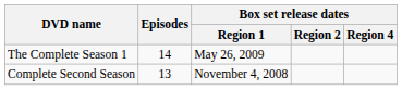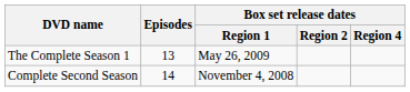The Complete Season 1 | Episodes: 14 -> 13
Complete Second Season | Episodes: 13 -> 14
